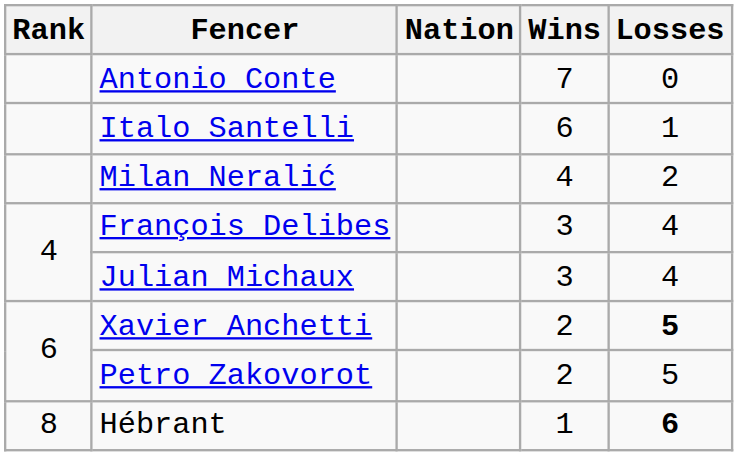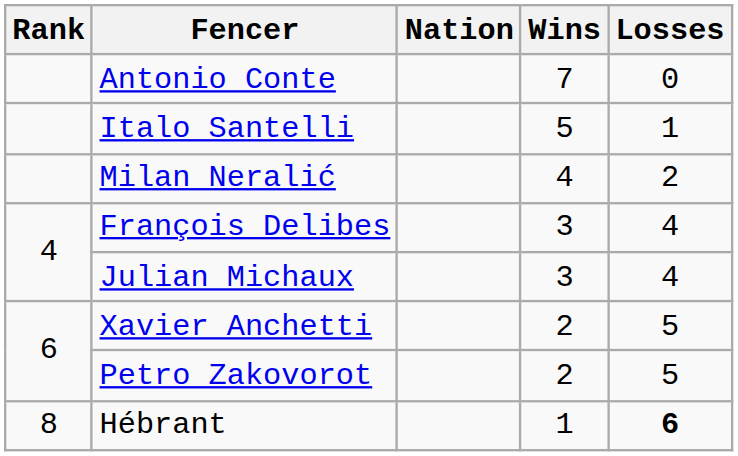Italo Santelli | Wins: 6 -> 5
Xavier Anchetti | Losses: bold -> normal
